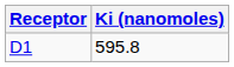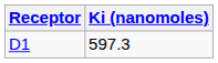D1 | Ki (nanomoles): 595.8 -> 597.3
